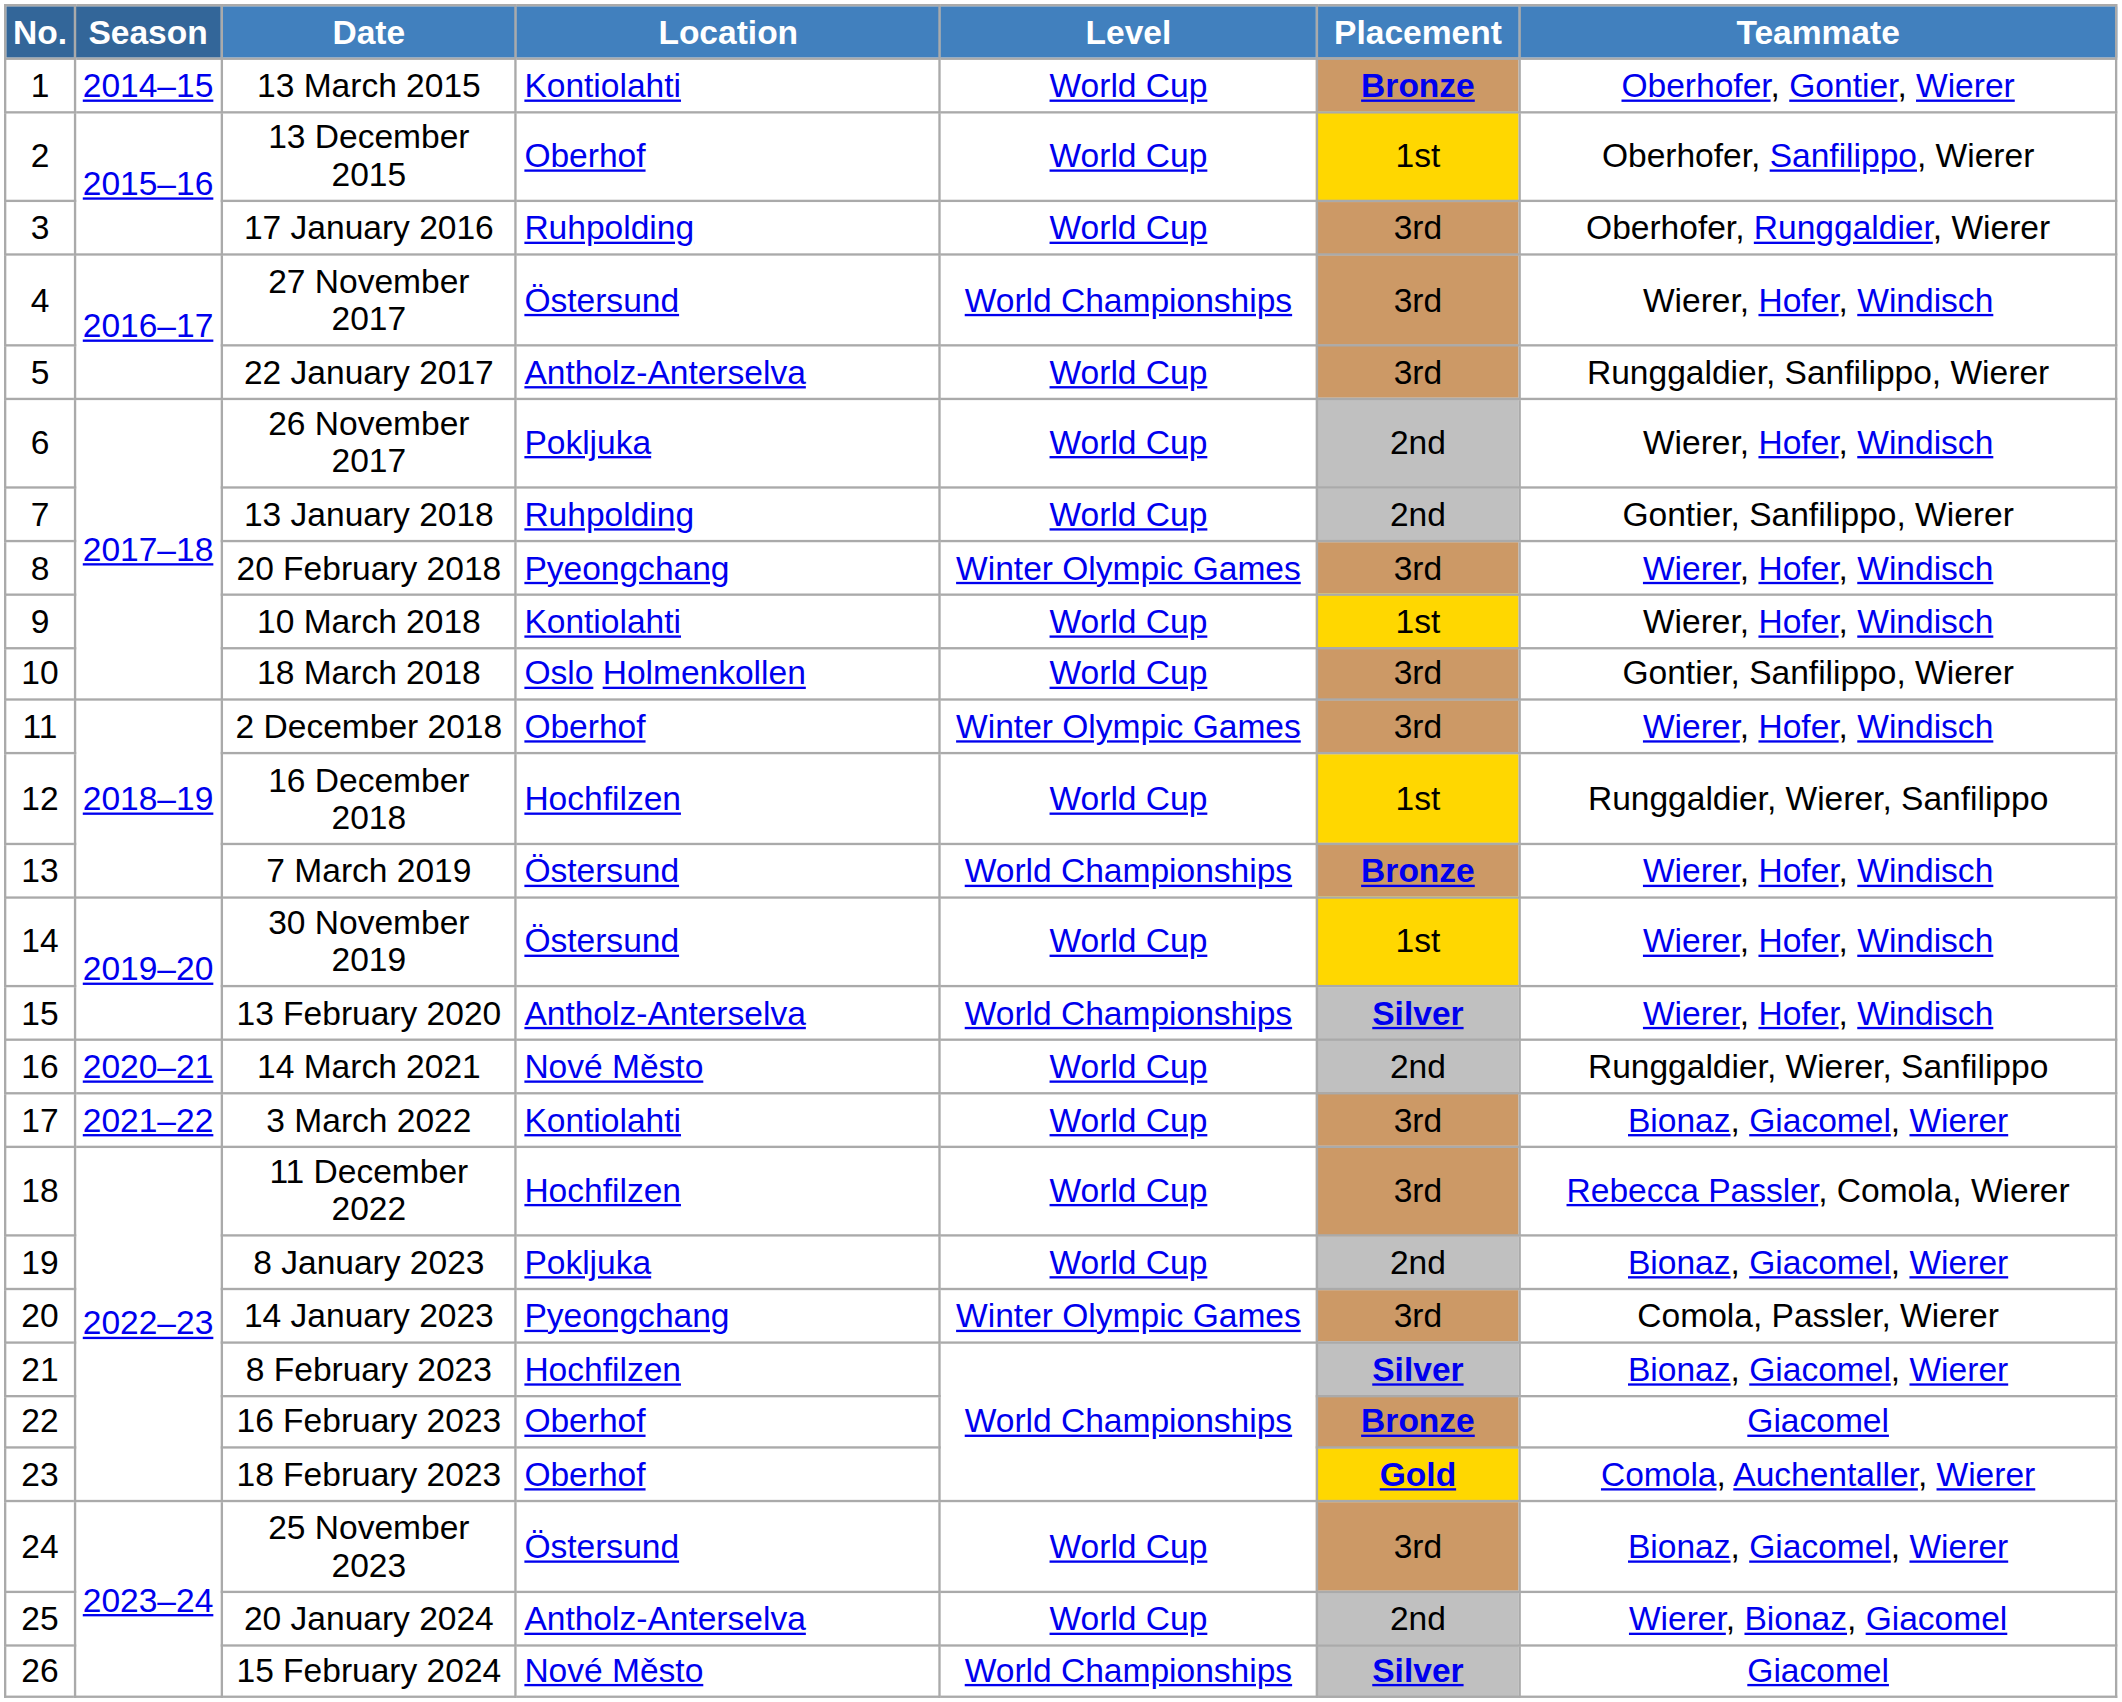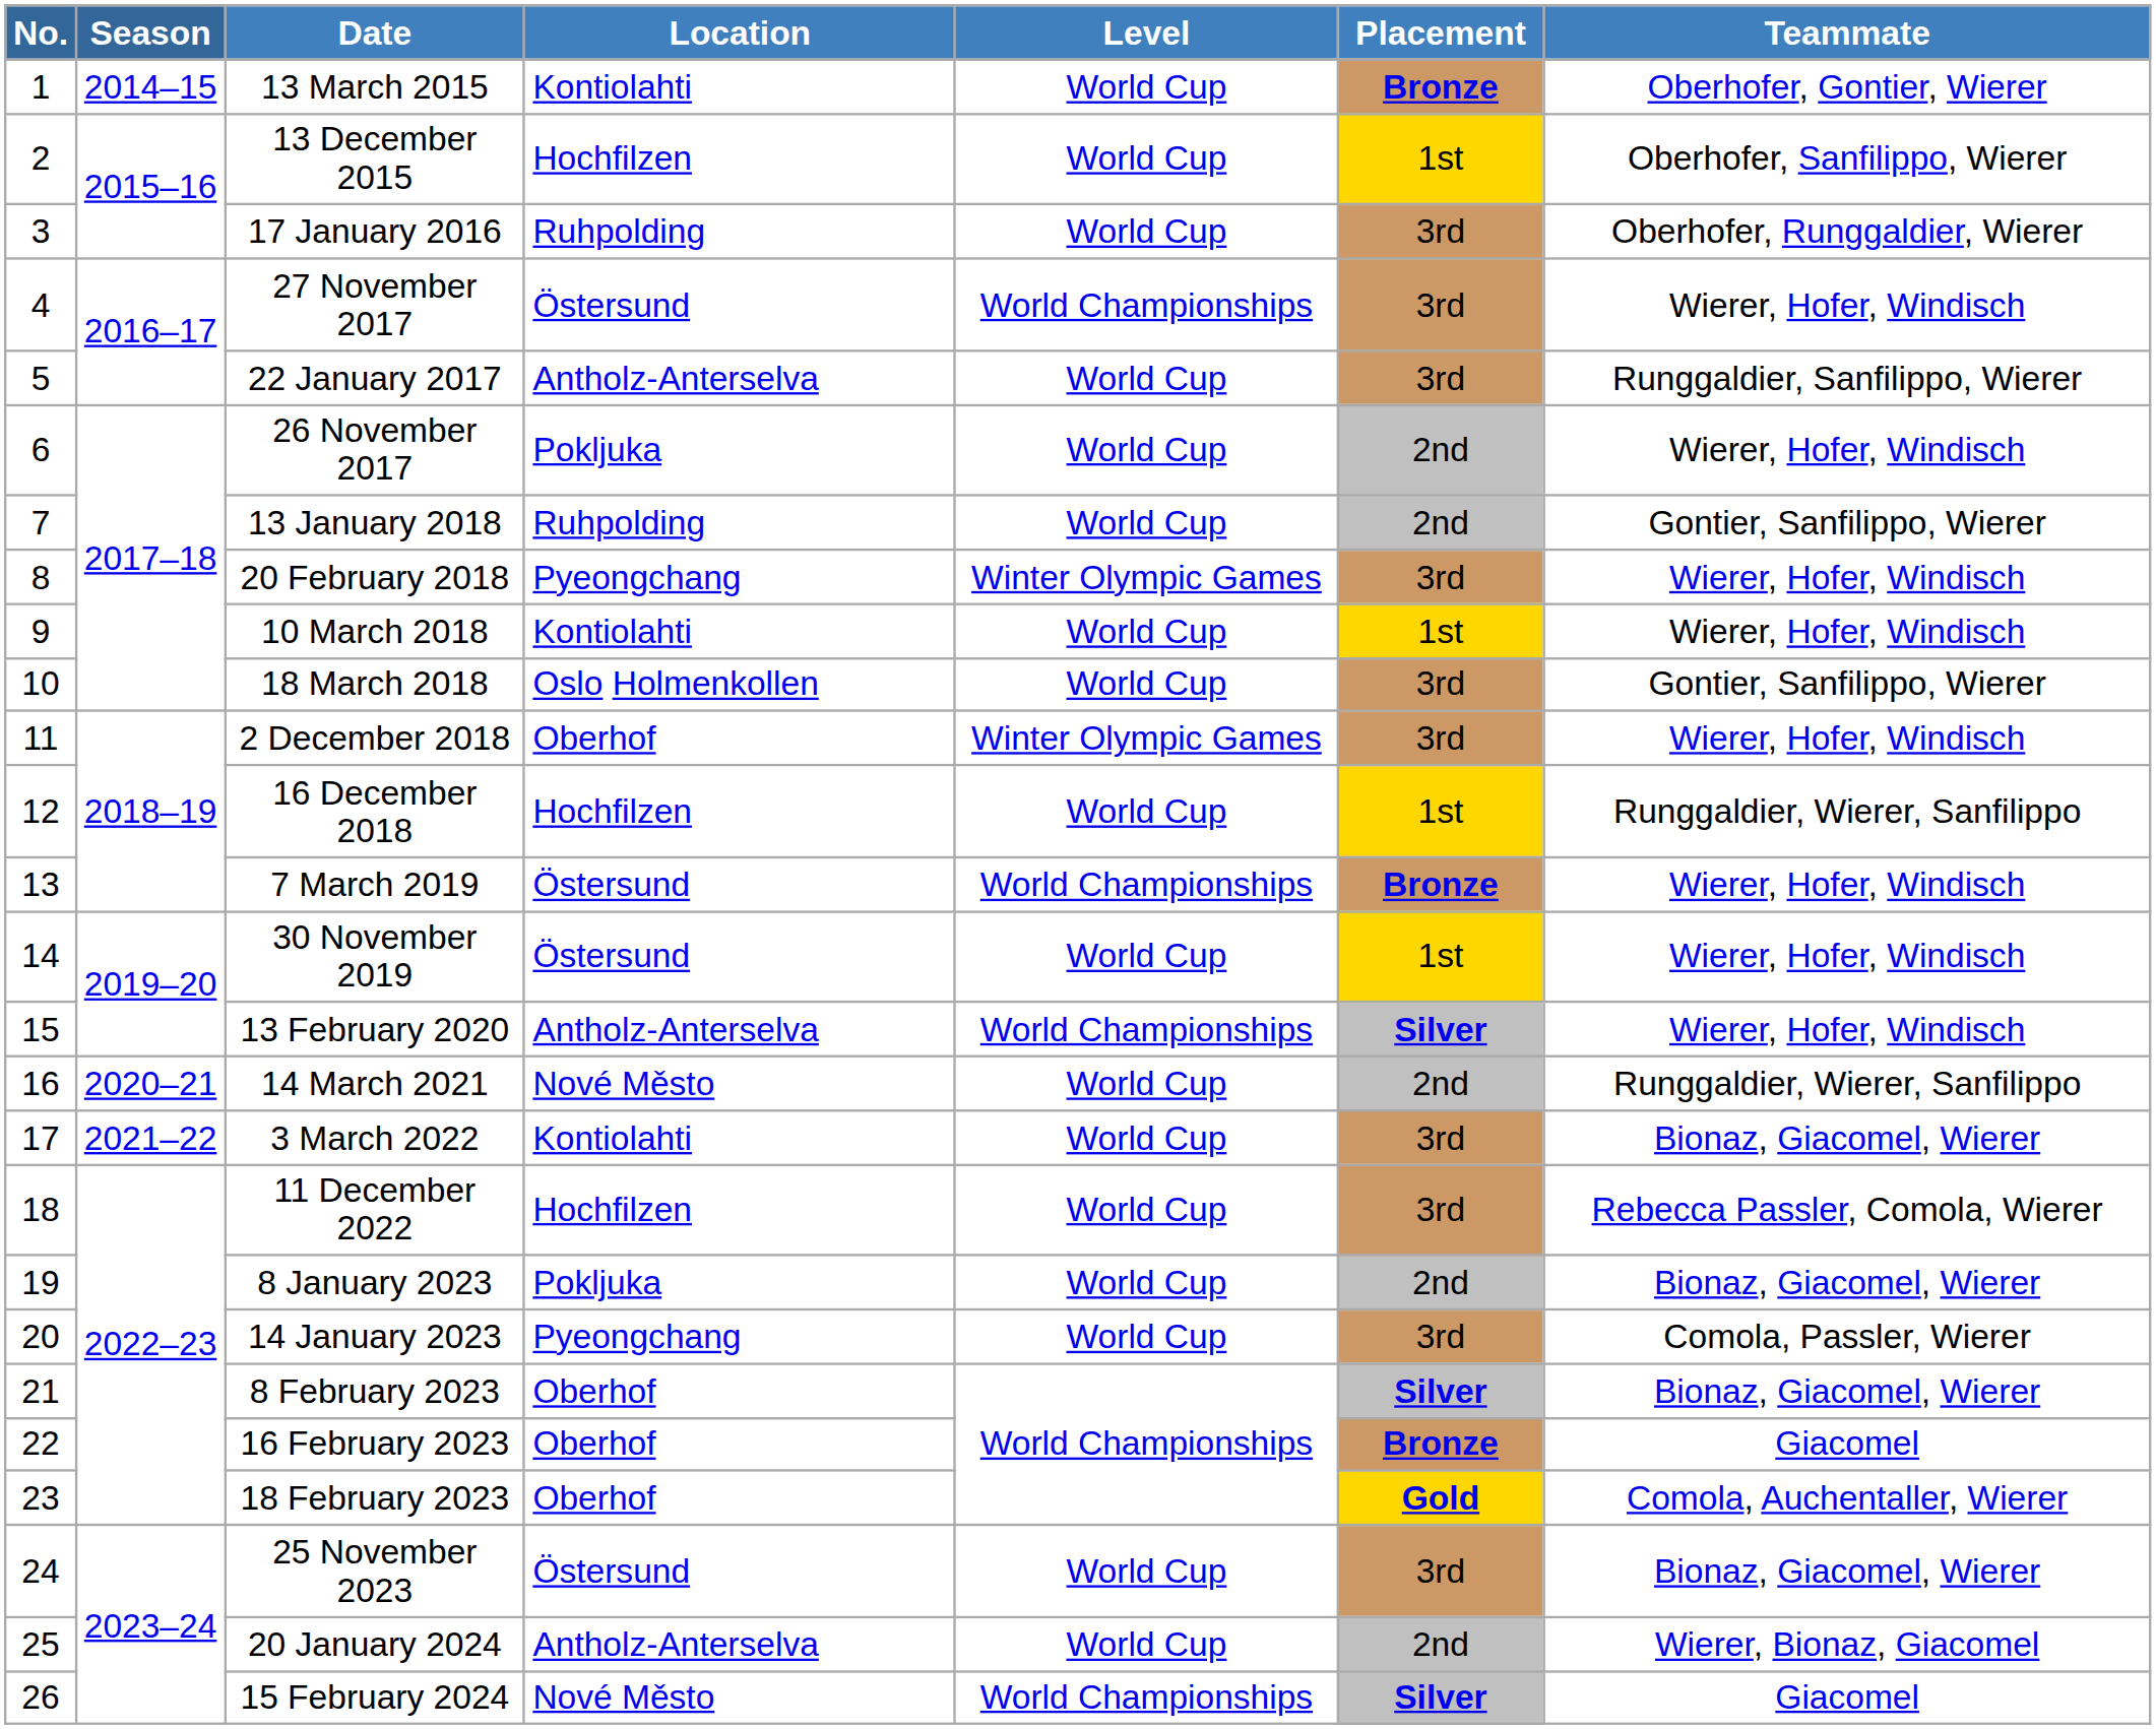13 December 2015 | Location: Oberhof -> Hochfilzen
14 January 2023 | Level: Winter Olympic Games -> World Cup
8 February 2023 | Location: Hochfilzen -> Oberhof
